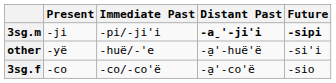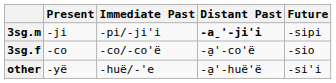3sg.m | Future: bold -> normal
rows swapped: 3sg.f <-> other
